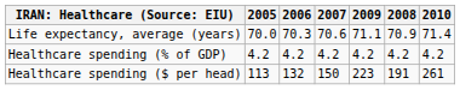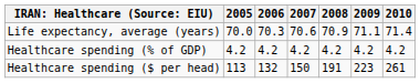columns swapped: 2008 <-> 2009
